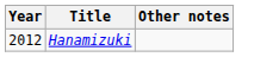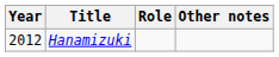+ column: Role
